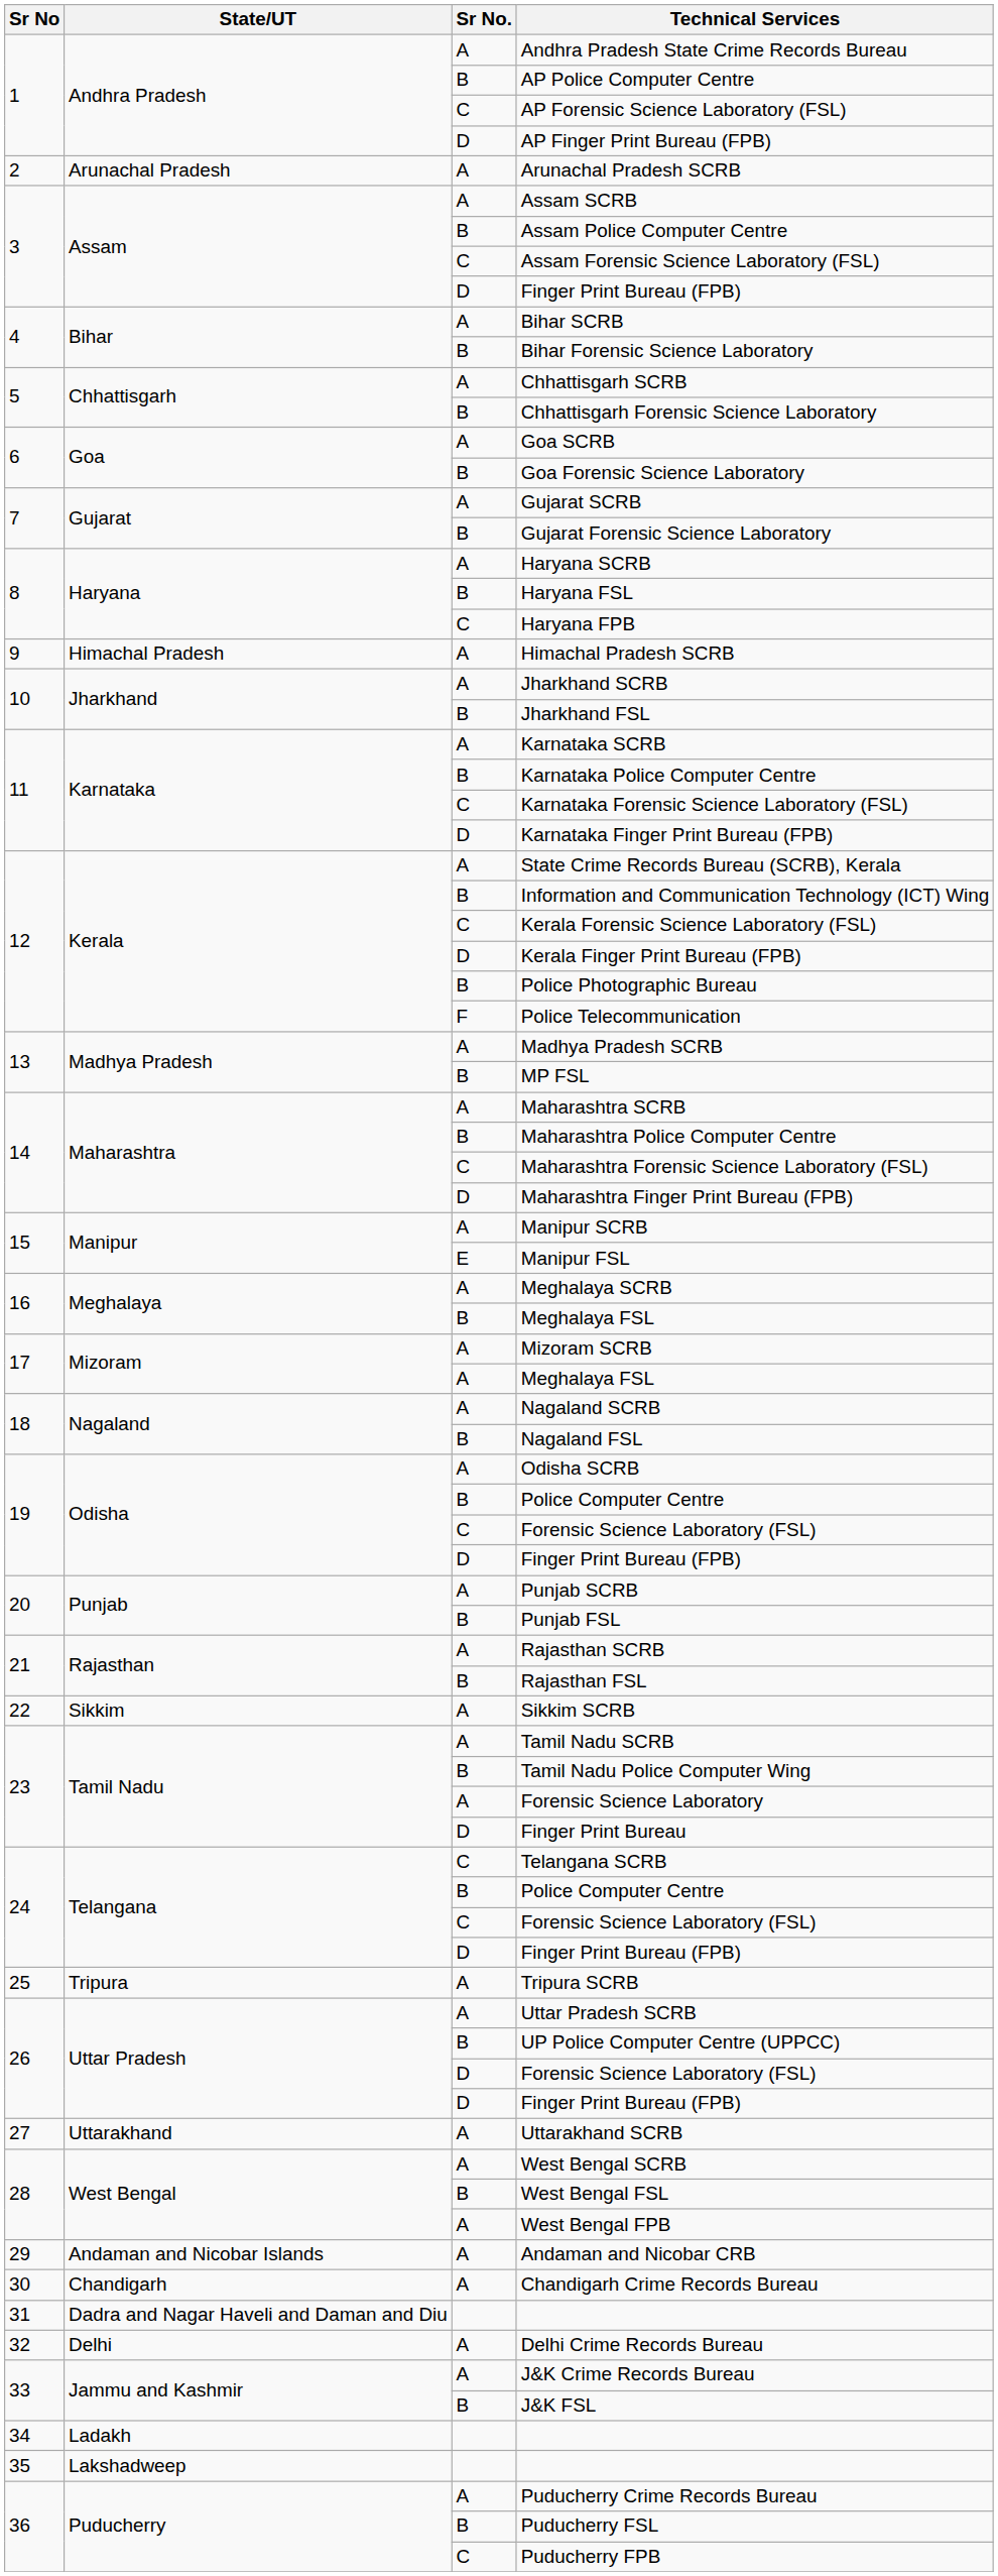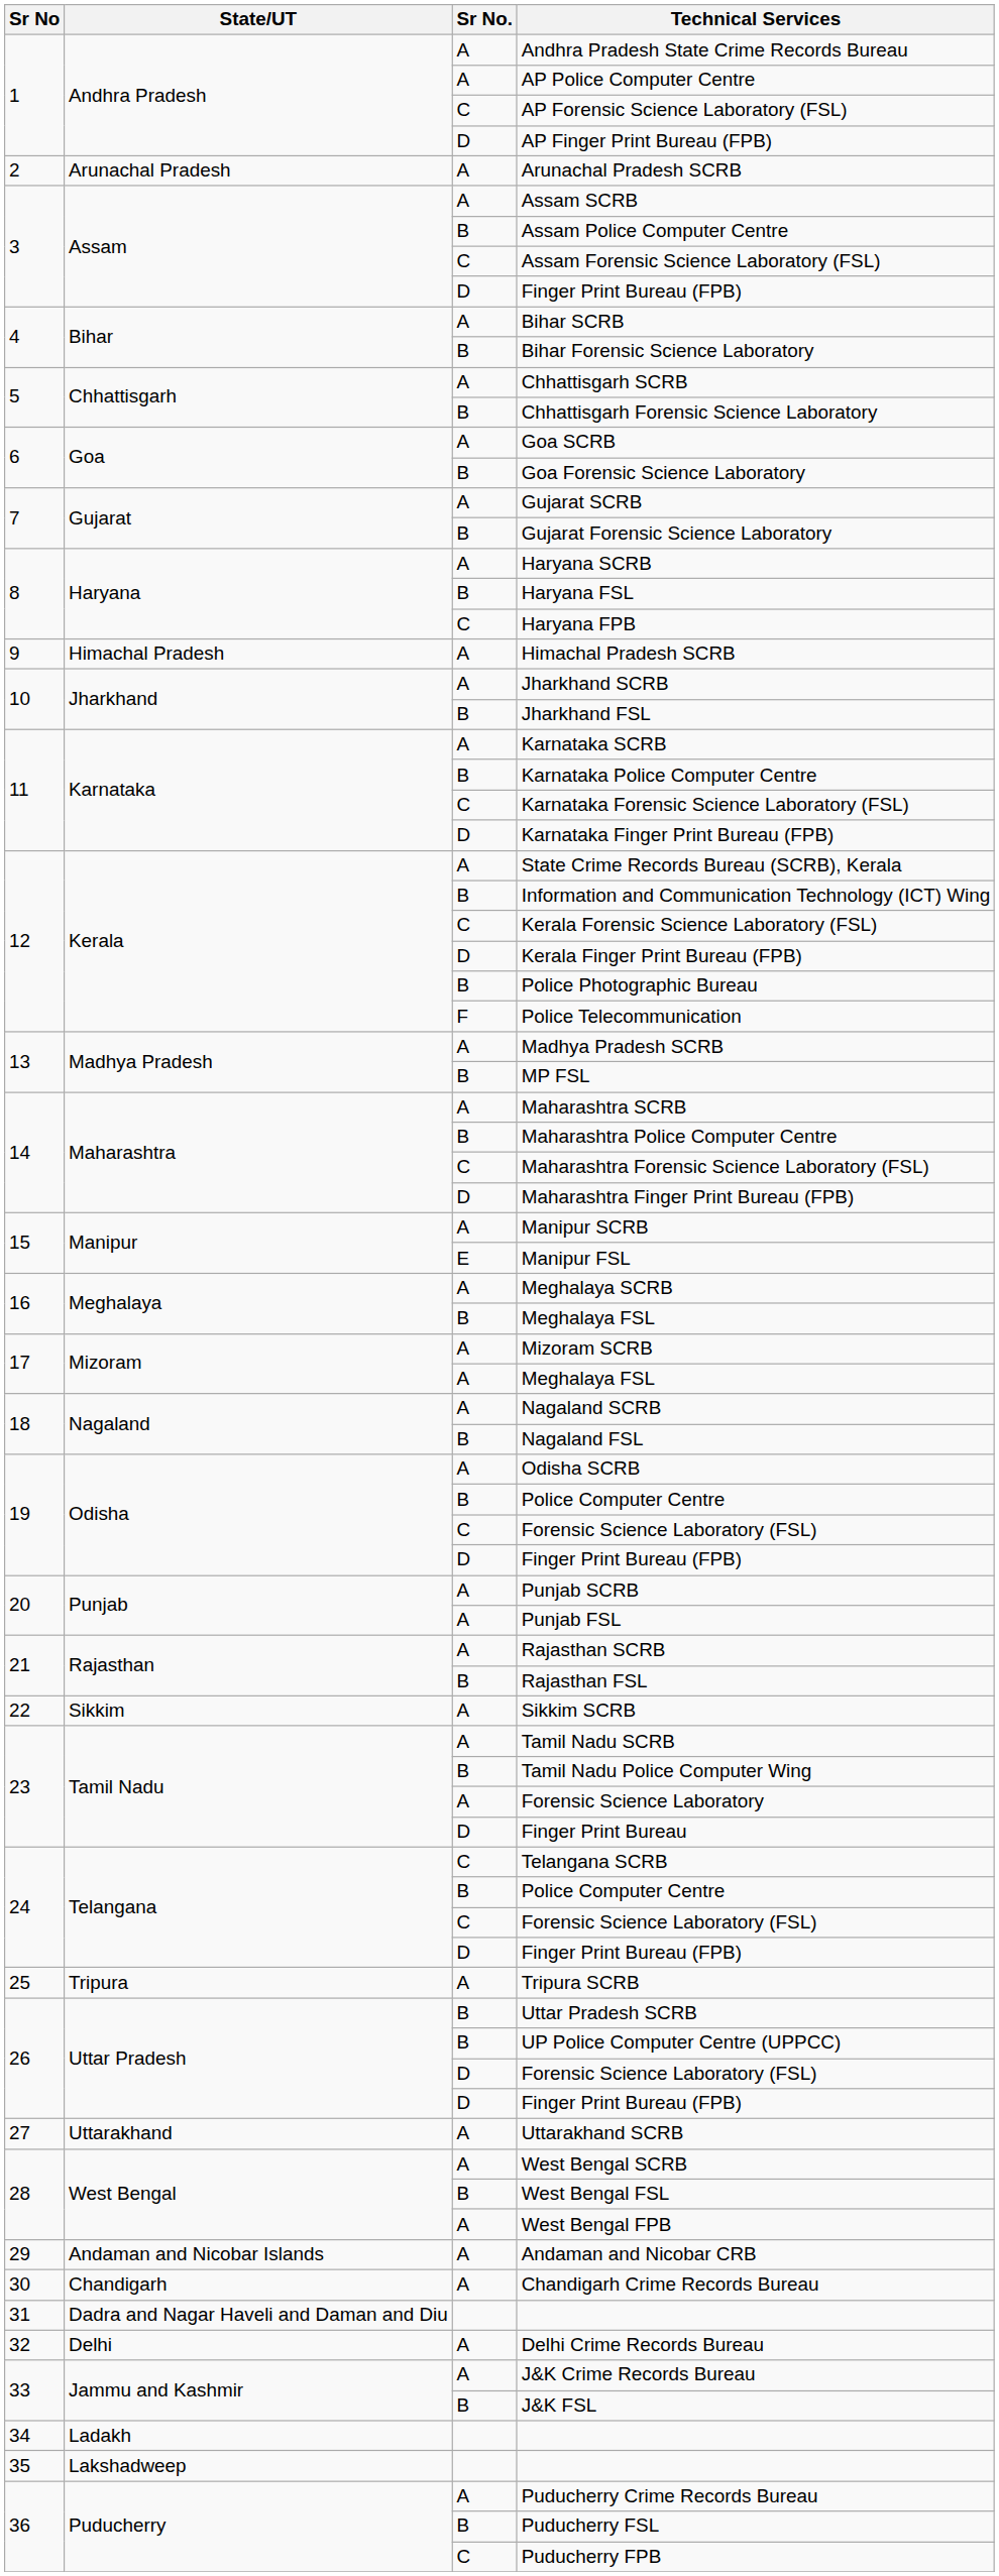AP Police Computer Centre | Sr No.: B -> A
Punjab FSL | Sr No.: B -> A
Uttar Pradesh SCRB | Sr No.: A -> B
